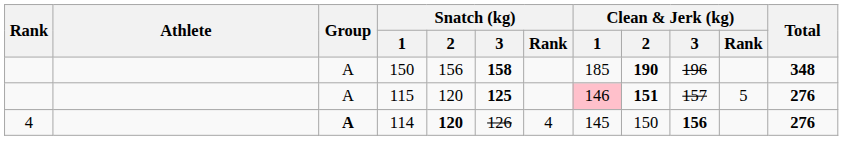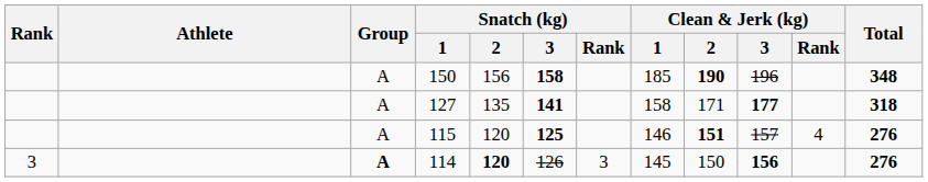+ row: A | 127 | 135 | 141 | 158 | 171 | 177 | 318
115 | Clean & Jerk (kg) / 1: pink background -> no background
115 | Clean & Jerk (kg) / Rank: 5 -> 4
114 | Rank: 4 -> 3
114 | Snatch (kg) / Rank: 4 -> 3
